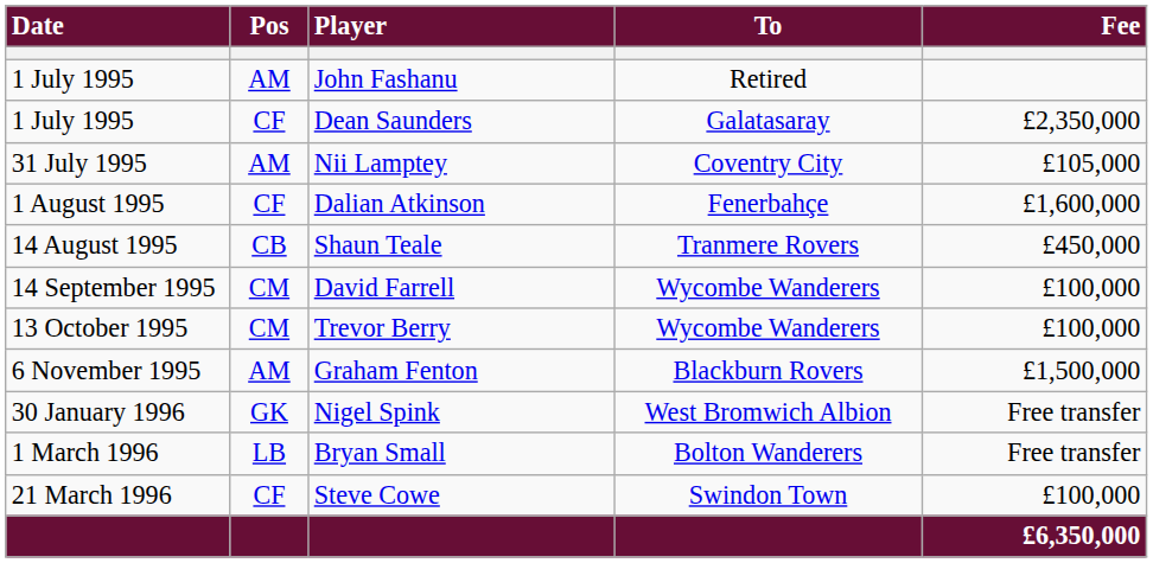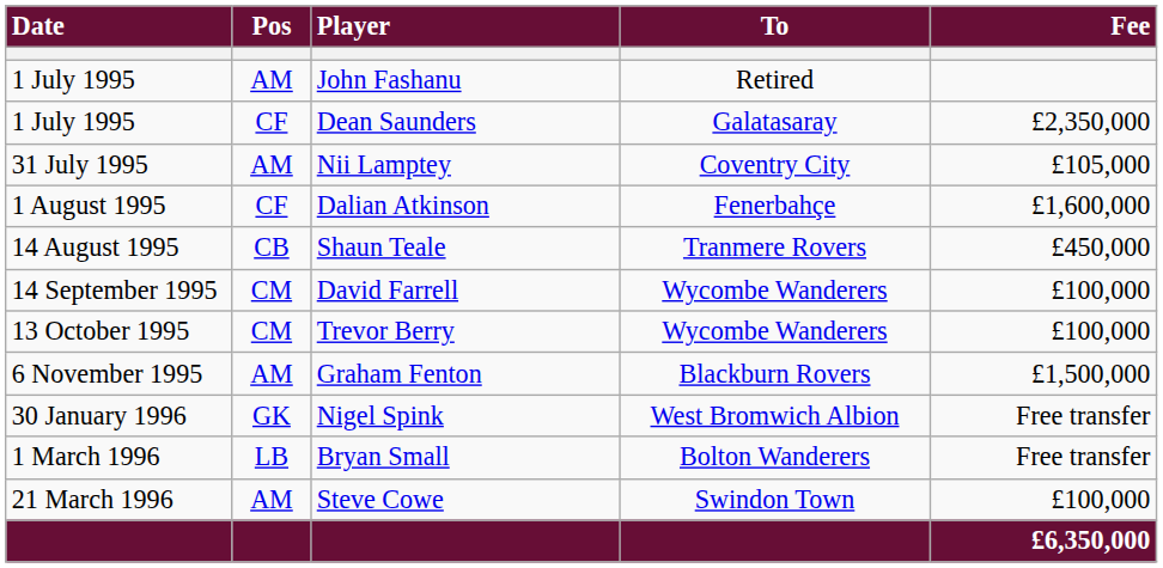Steve Cowe | Pos: CF -> AM
